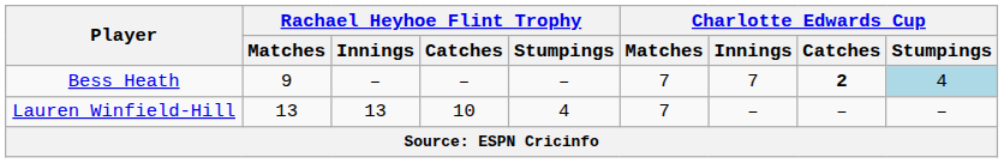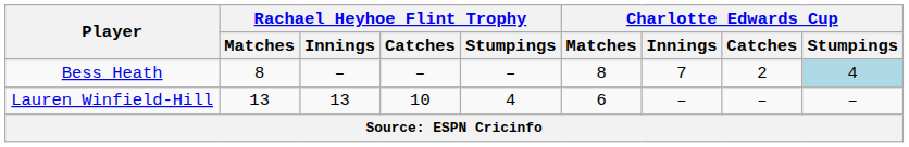Bess Heath | Rachael Heyhoe Flint Trophy / Matches: 9 -> 8
Bess Heath | Charlotte Edwards Cup / Matches: 7 -> 8
Bess Heath | Charlotte Edwards Cup / Catches: bold -> normal
Lauren Winfield-Hill | Charlotte Edwards Cup / Matches: 7 -> 6
